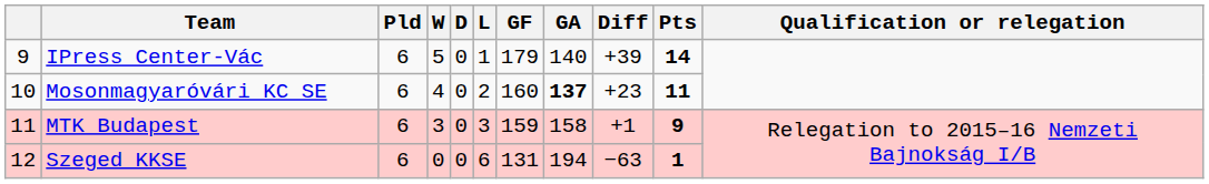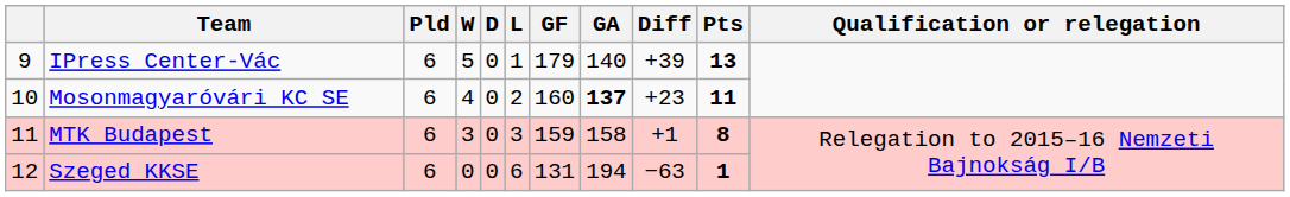IPress Center-Vác | Pts: 14 -> 13
MTK Budapest | Pts: 9 -> 8
